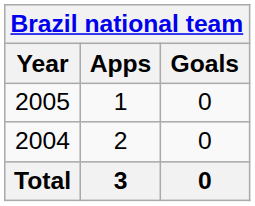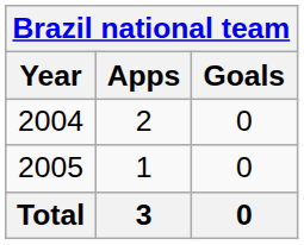rows swapped: 2004 <-> 2005
